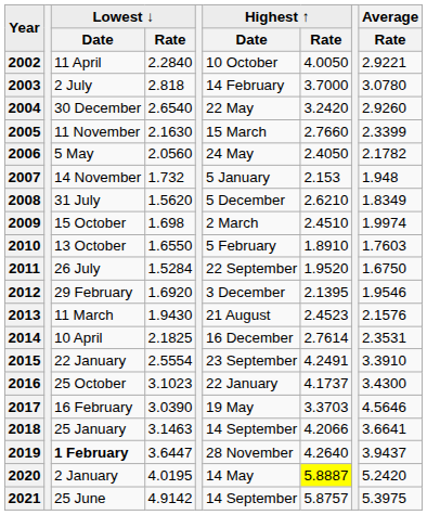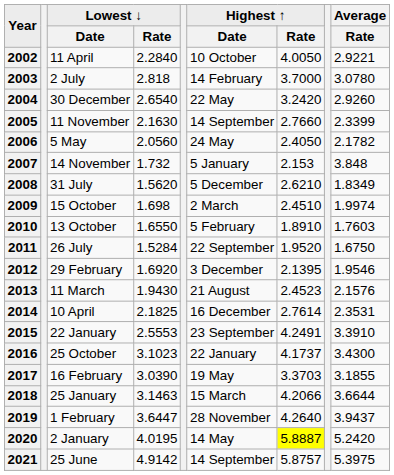2005 | Highest ↑ / Date: 15 March -> 14 September
2007 | Average / Rate: 1.948 -> 3.848
2015 | Lowest ↓ / Rate: 2.5554 -> 2.5553
2017 | Average / Rate: 4.5646 -> 3.1855
2018 | Highest ↑ / Date: 14 September -> 15 March
2018 | Average / Rate: 3.6641 -> 3.6644
2019 | Lowest ↓ / Date: bold -> normal
